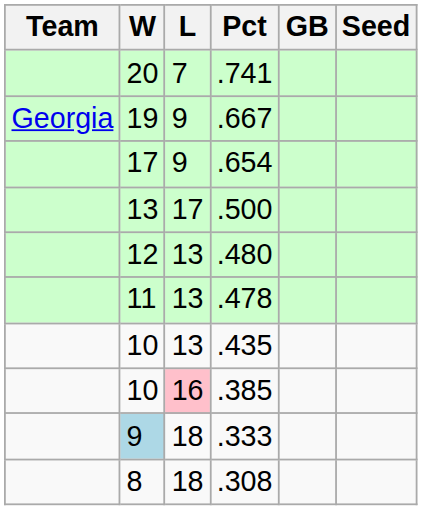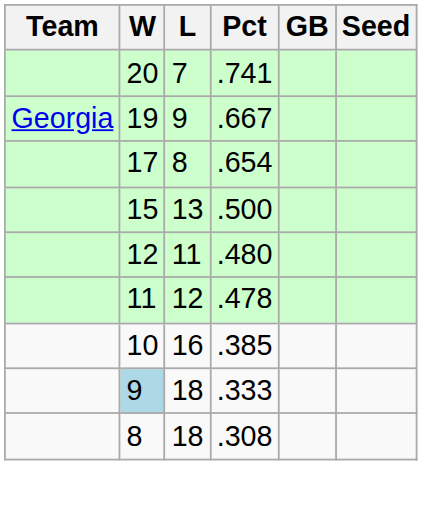.654 | L: 9 -> 8
.500 | W: 13 -> 15
.500 | L: 17 -> 13
.480 | L: 13 -> 11
.478 | L: 13 -> 12
- row: 10 | 13 | .435
.385 | L: pink background -> no background
